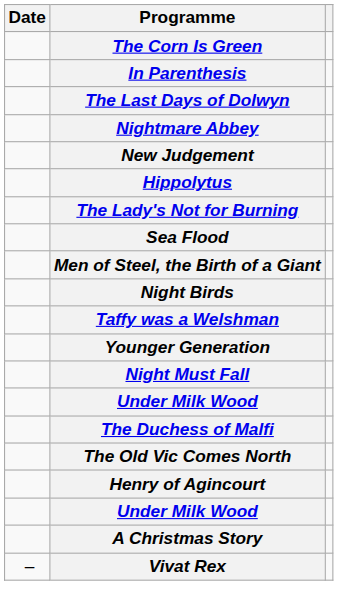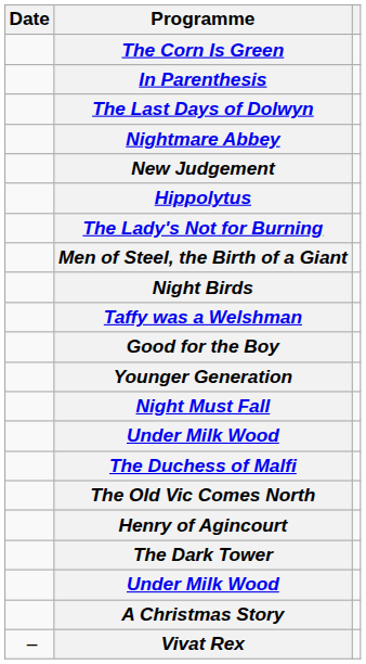- row: Sea Flood
+ row: Good for the Boy
+ row: The Dark Tower
